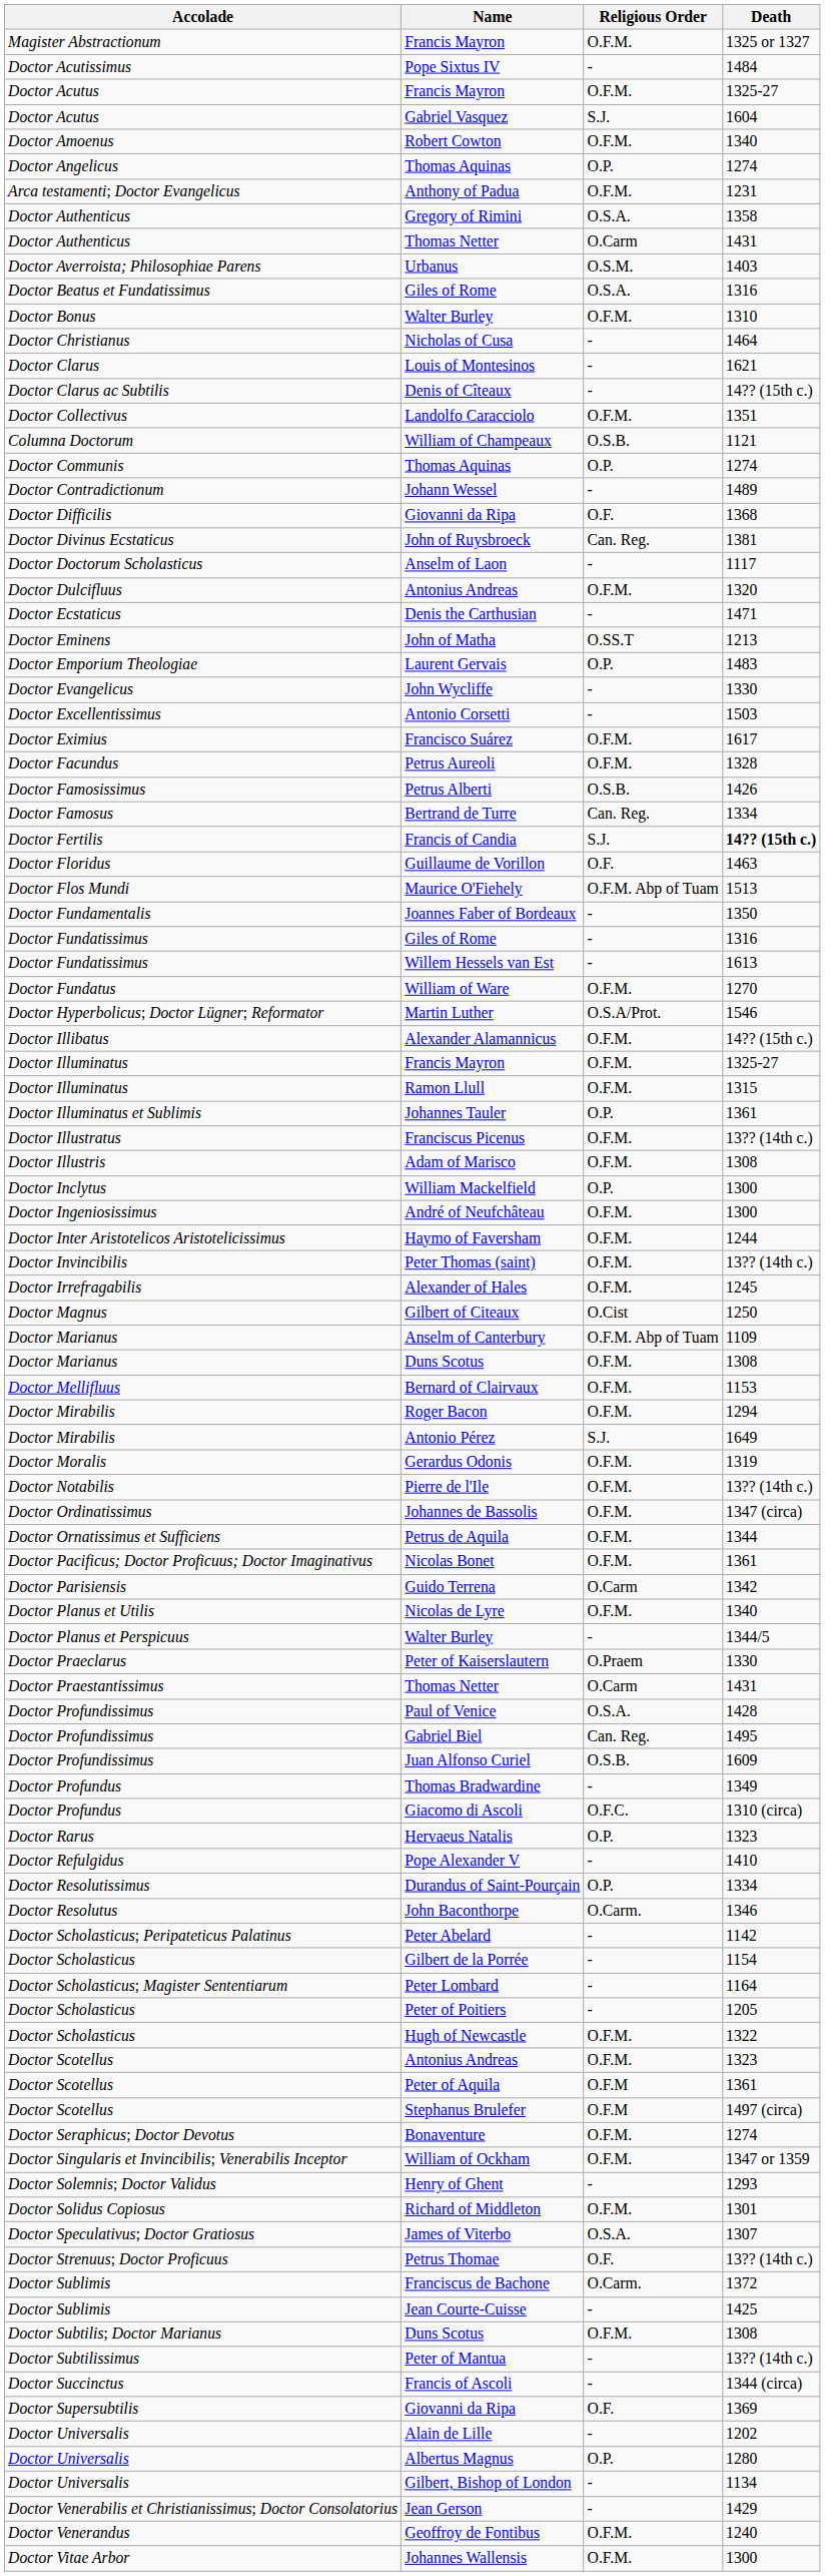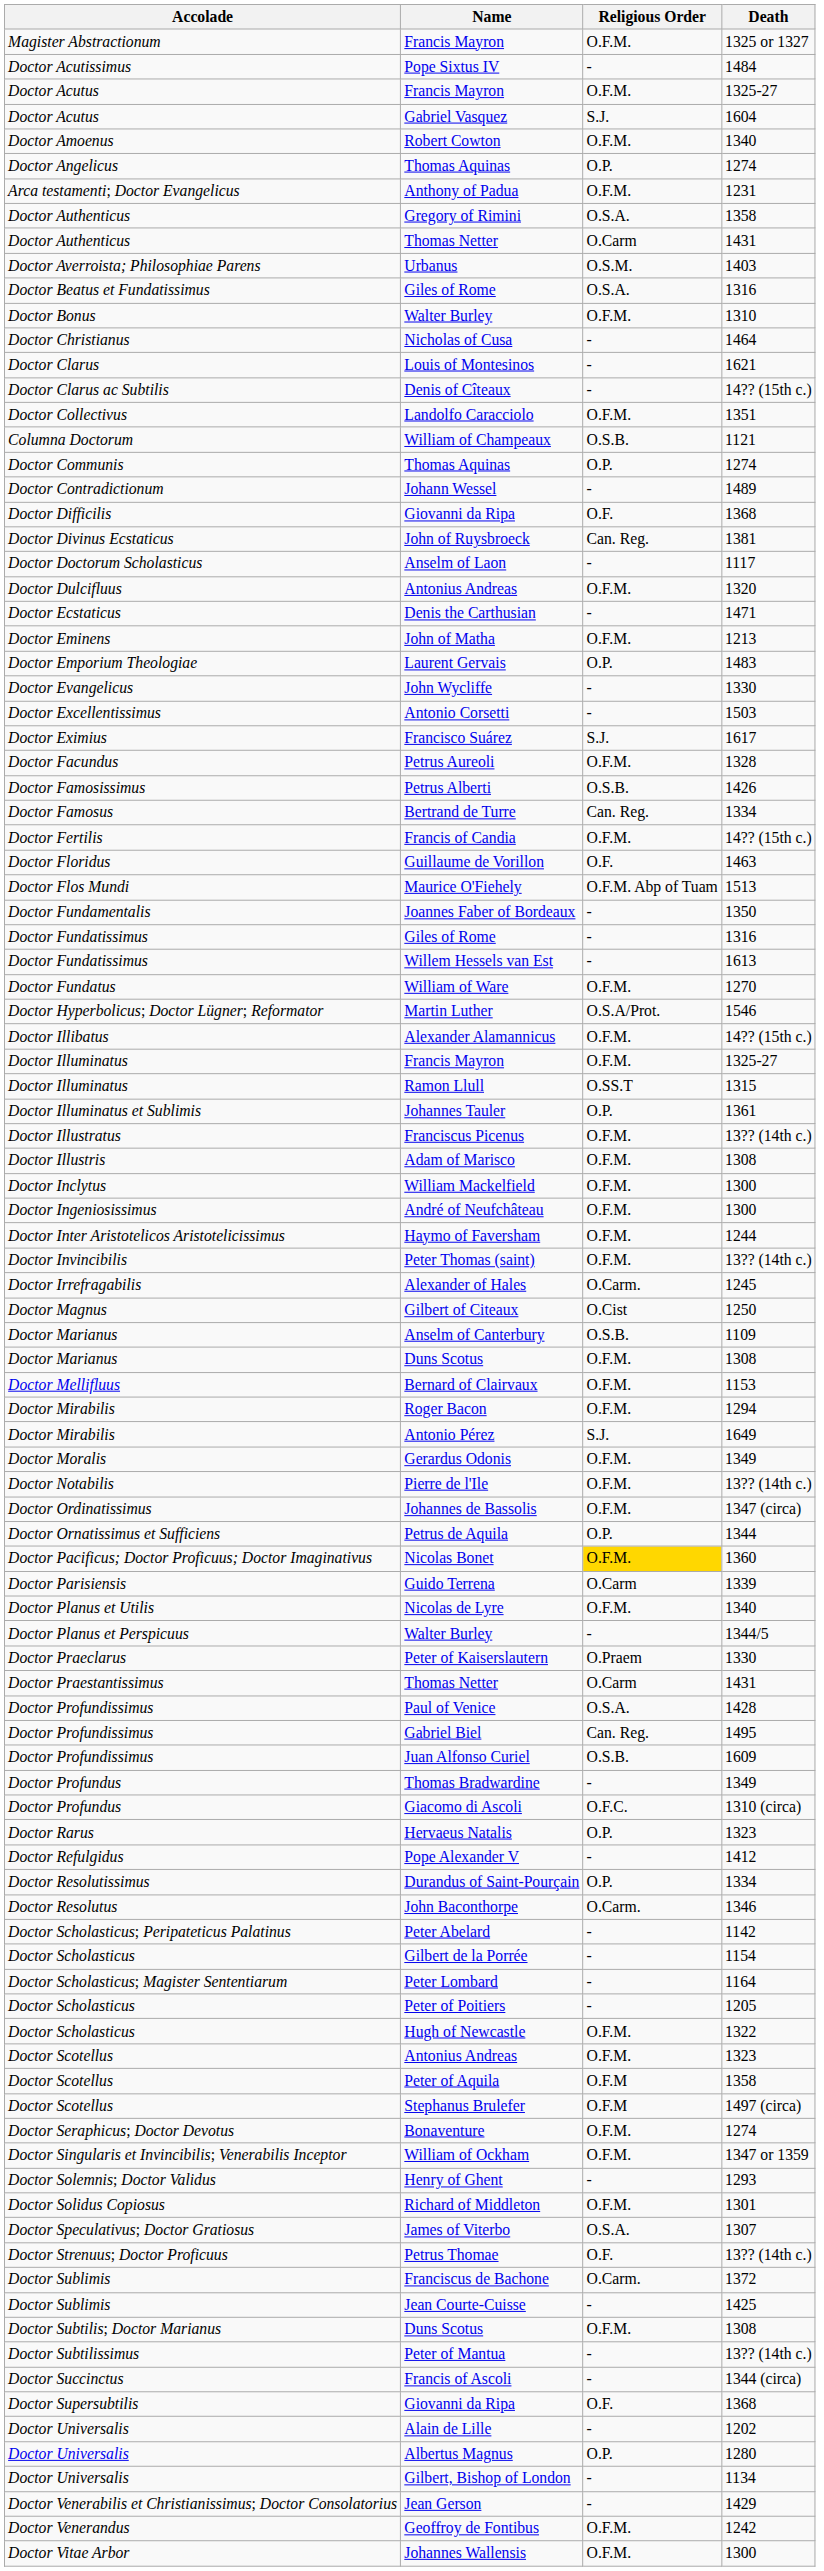John of Matha | Religious Order: O.SS.T -> O.F.M.
Francisco Suárez | Religious Order: O.F.M. -> S.J.
Francis of Candia | Religious Order: S.J. -> O.F.M.
Francis of Candia | Death: bold -> normal
Ramon Llull | Religious Order: O.F.M. -> O.SS.T
William Mackelfield | Religious Order: O.P. -> O.F.M.
Alexander of Hales | Religious Order: O.F.M. -> O.Carm.
Anselm of Canterbury | Religious Order: O.F.M. Abp of Tuam -> O.S.B.
Gerardus Odonis | Death: 1319 -> 1349
Petrus de Aquila | Religious Order: O.F.M. -> O.P.
Nicolas Bonet | Religious Order: no background -> gold background
Nicolas Bonet | Death: 1361 -> 1360
Guido Terrena | Death: 1342 -> 1339
Pope Alexander V | Death: 1410 -> 1412
Peter of Aquila | Death: 1361 -> 1358
Doctor Supersubtilis / Giovanni da Ripa | Death: 1369 -> 1368
Geoffroy de Fontibus | Death: 1240 -> 1242
